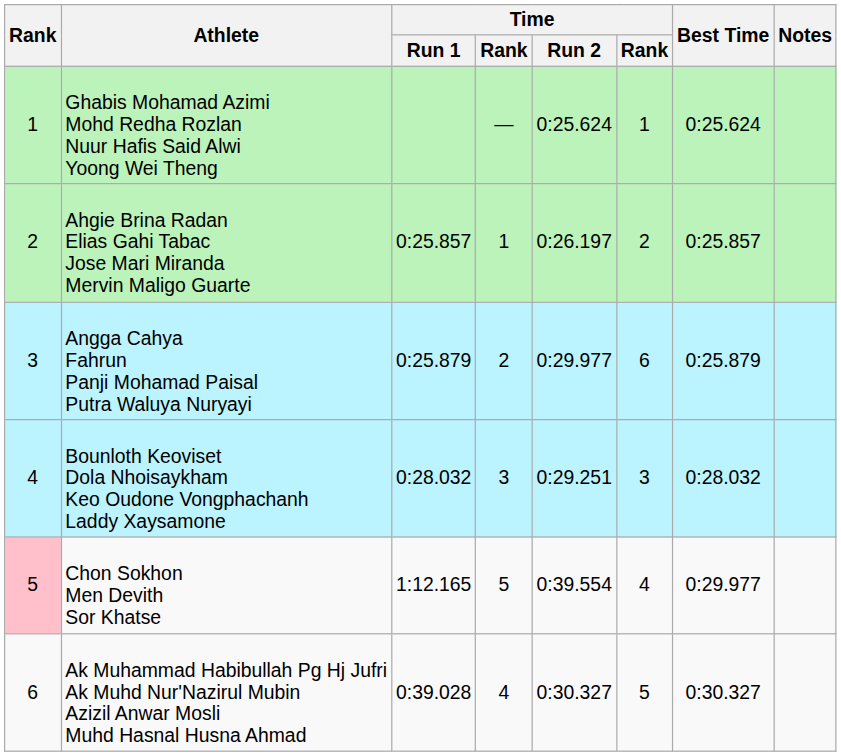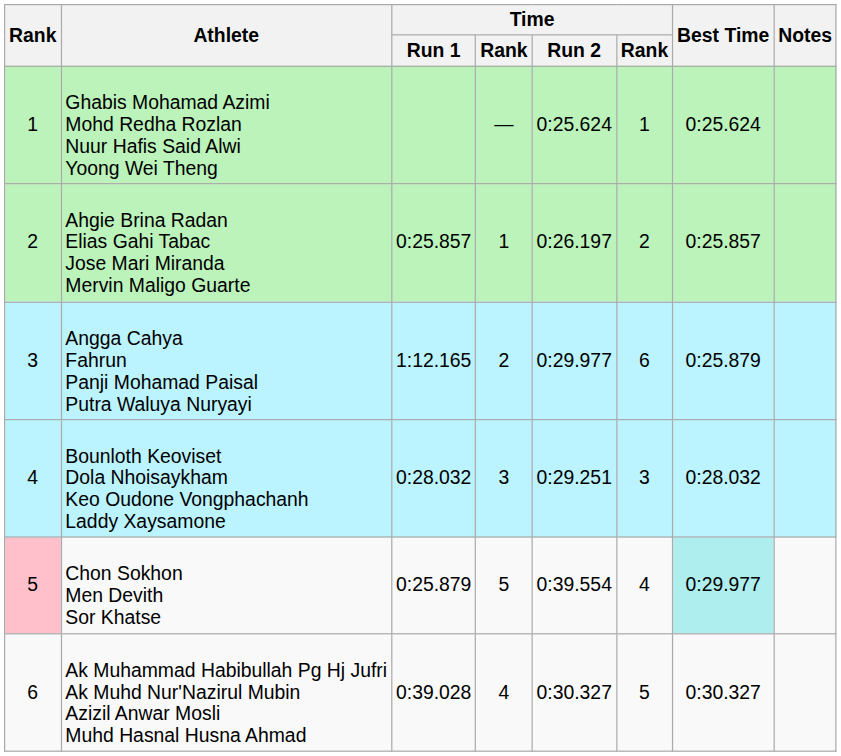Angga Cahya Fahrun Panji Mohamad Paisal Putra Waluya Nuryayi | Time / Run 1: 0:25.879 -> 1:12.165
Chon Sokhon Men Devith Sor Khatse | Time / Run 1: 1:12.165 -> 0:25.879
Chon Sokhon Men Devith Sor Khatse | Best Time: no background -> paleturquoise background
